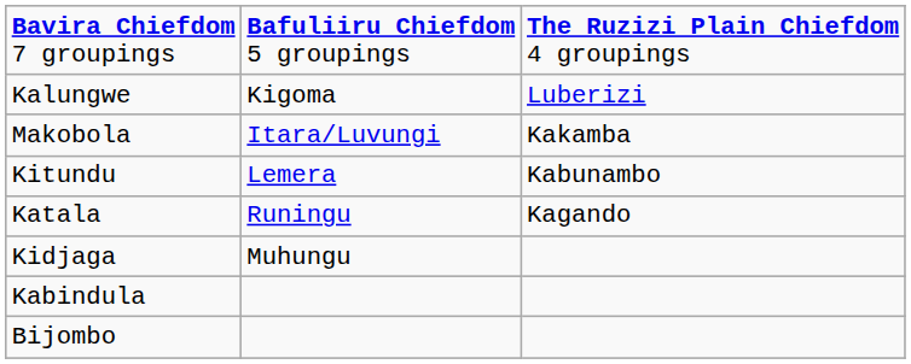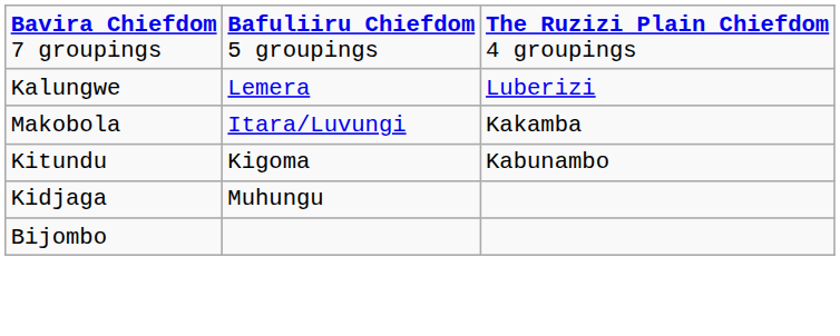Kalungwe | column 2: Kigoma -> Lemera
Kitundu | column 2: Lemera -> Kigoma
- row: Katala | Runingu | Kagando
- row: Kabindula
